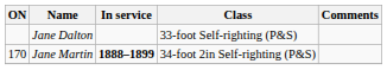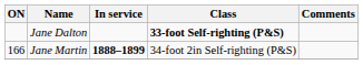Jane Dalton | Class: normal -> bold
Jane Martin | ON: 170 -> 166
